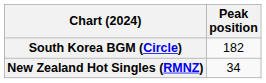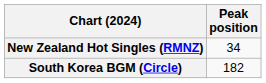rows swapped: New Zealand Hot Singles (RMNZ) <-> South Korea BGM (Circle)
